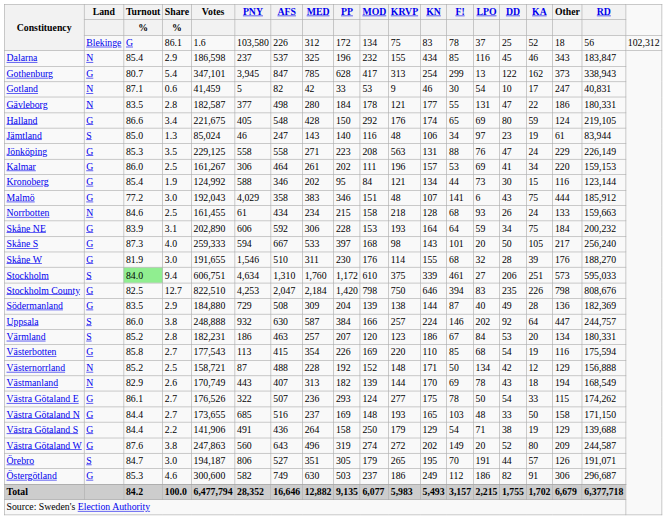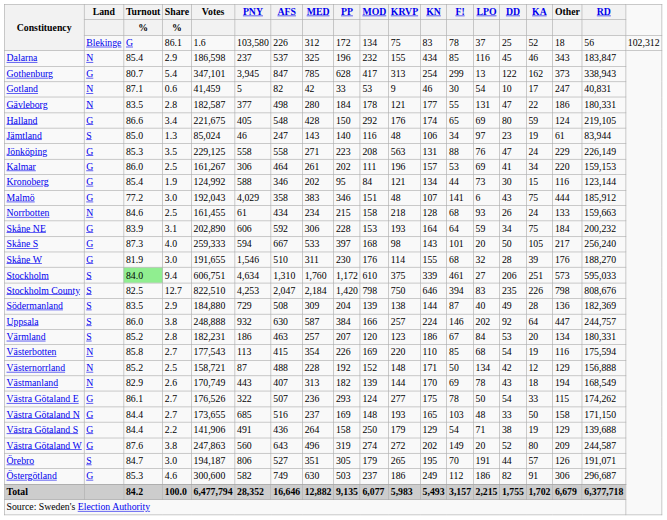Stockholm County | Land: G -> S
Södermanland | Land: G -> S
Västerbotten | Land: G -> N
